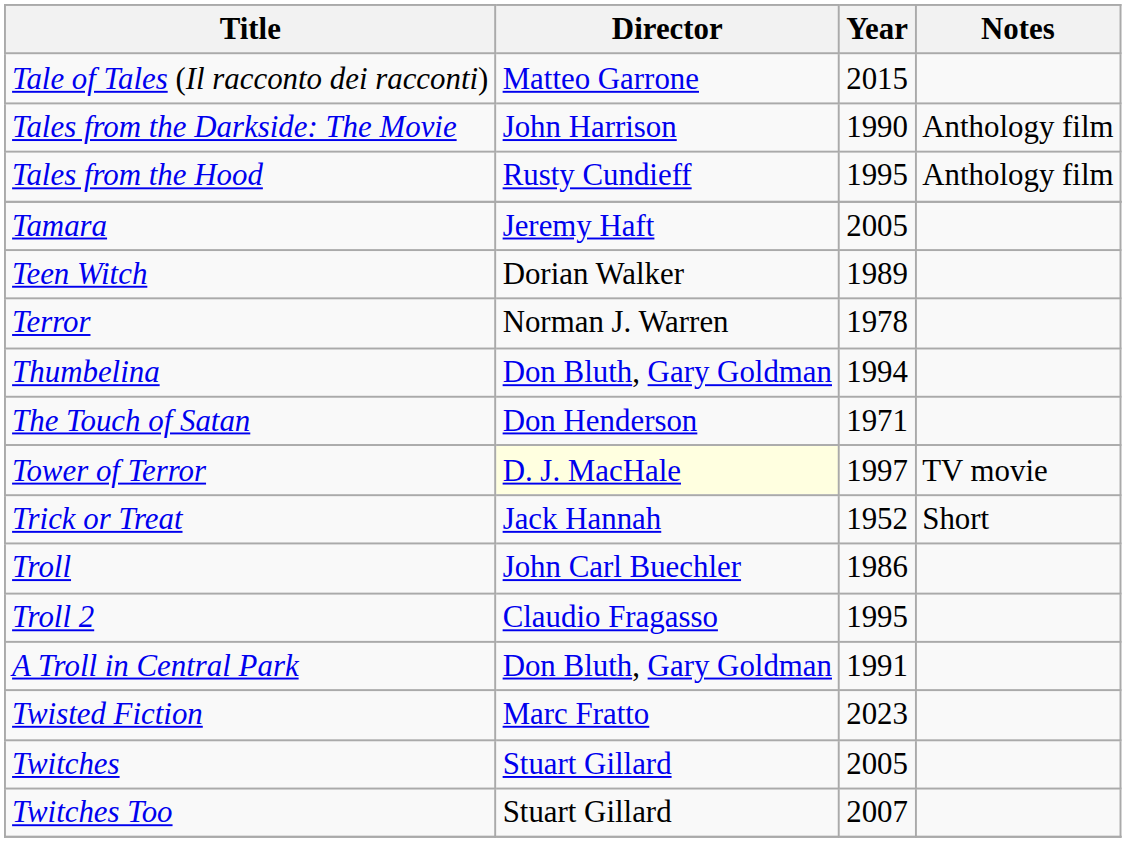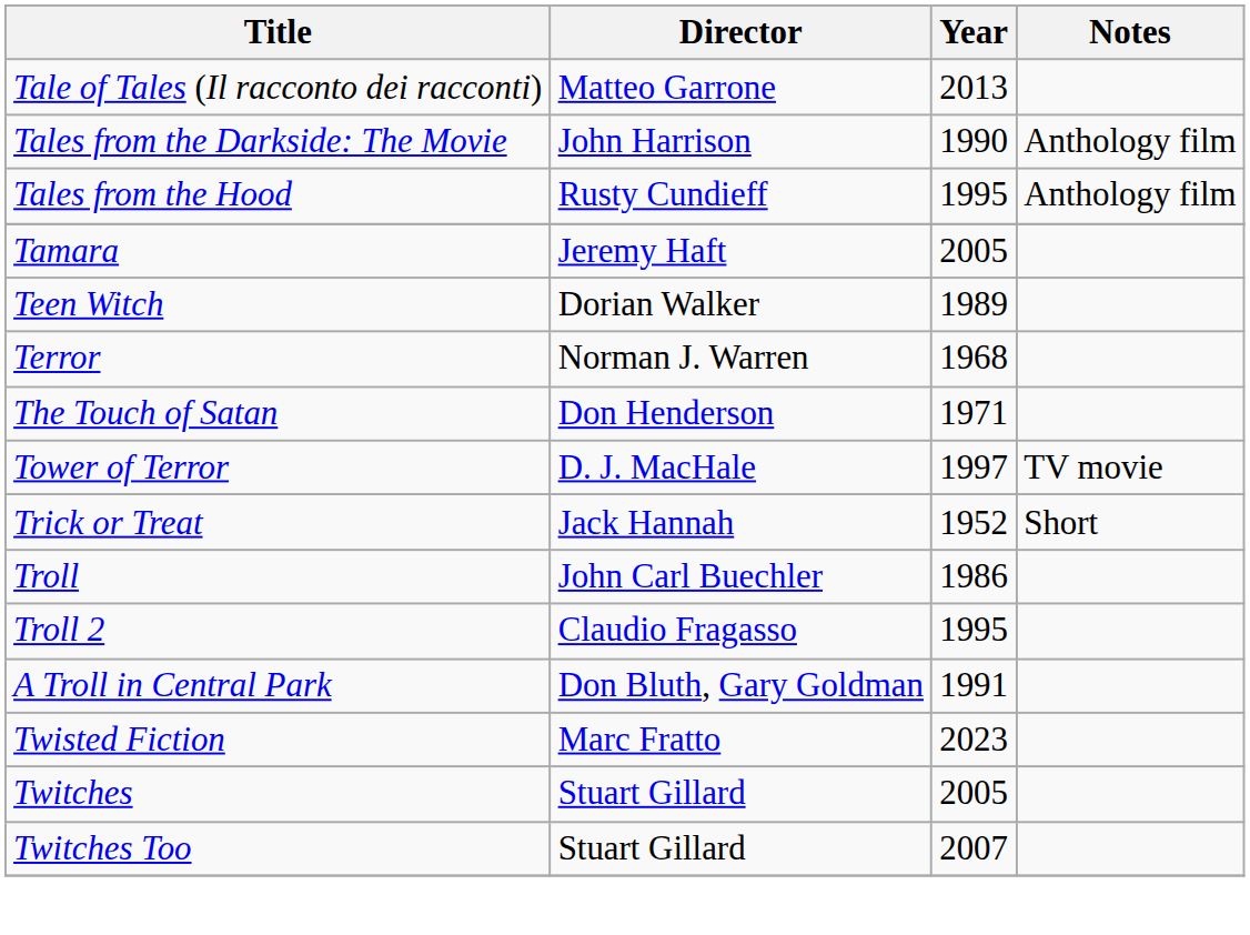Tale of Tales (Il racconto dei racconti) | Year: 2015 -> 2013
Terror | Year: 1978 -> 1968
- row: Thumbelina | Don Bluth, Gary Goldman | 1994
Tower of Terror | Director: lightyellow background -> no background
